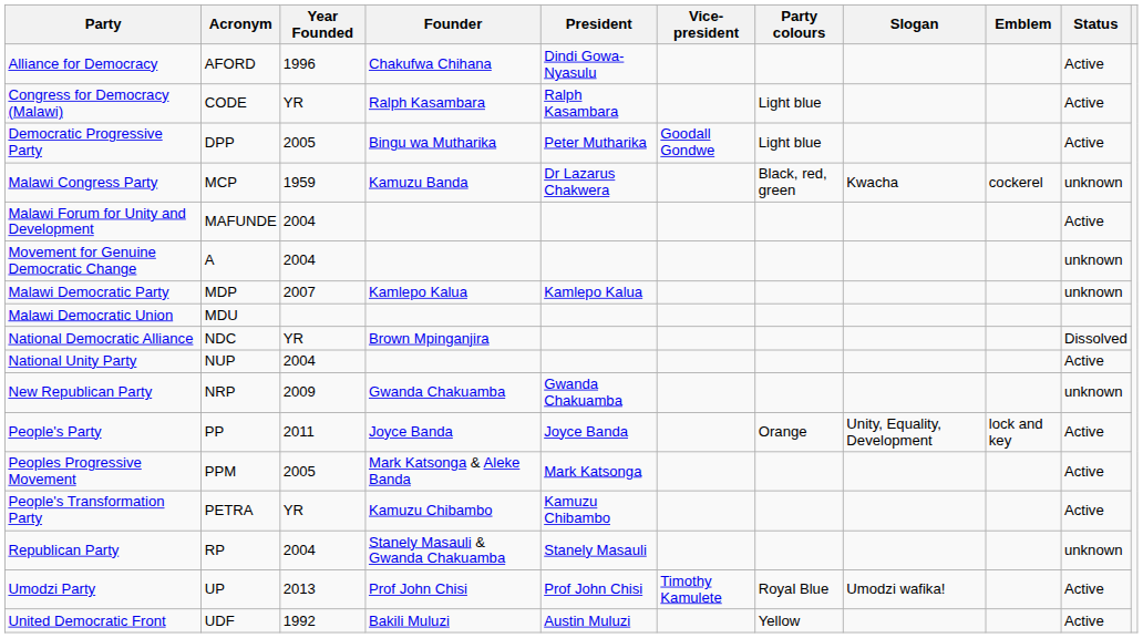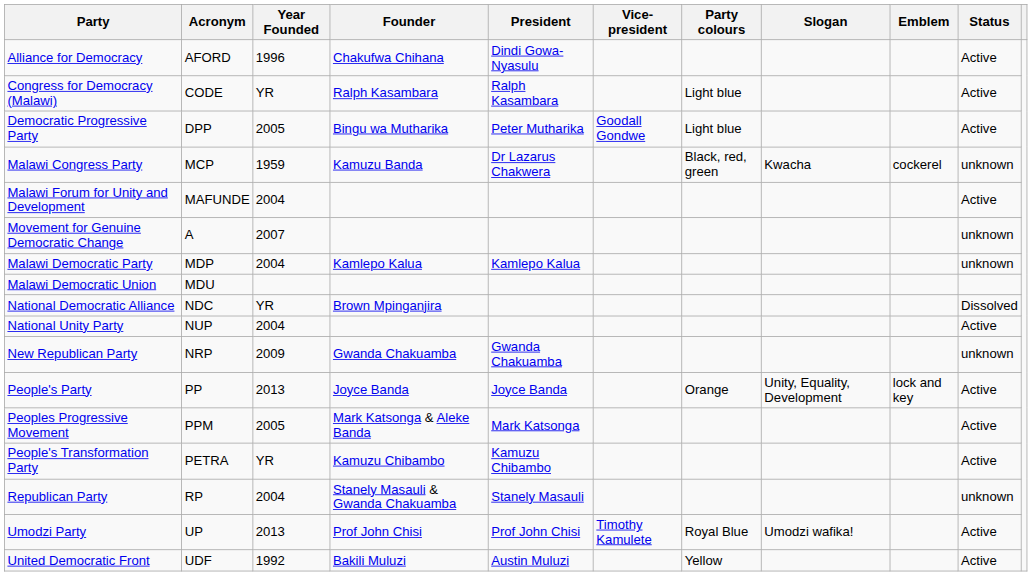Movement for Genuine Democratic Change | Year Founded: 2004 -> 2007
Malawi Democratic Party | Year Founded: 2007 -> 2004
People's Party | Year Founded: 2011 -> 2013
